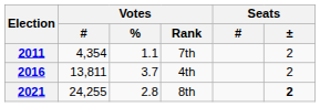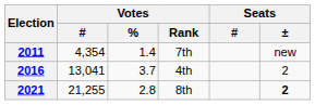2011 | Votes / %: 1.1 -> 1.4
2011 | Seats / ±: 2 -> new
2016 | Votes / #: 13,811 -> 13,041
2021 | Votes / #: 24,255 -> 21,255
